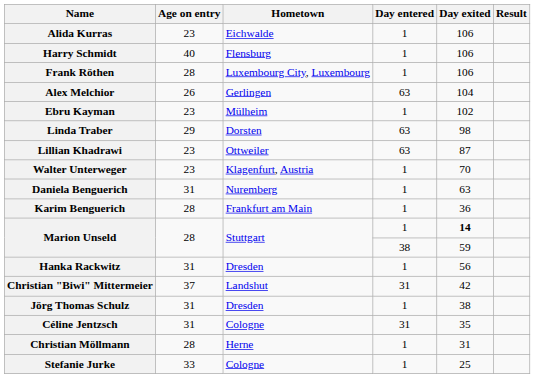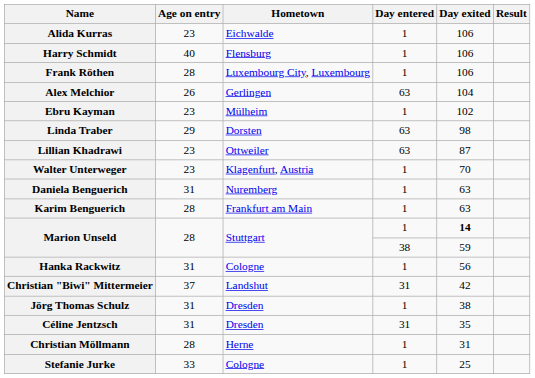Karim Benguerich | Day exited: 36 -> 63
Hanka Rackwitz | Hometown: Dresden -> Cologne
Céline Jentzsch | Hometown: Cologne -> Dresden
